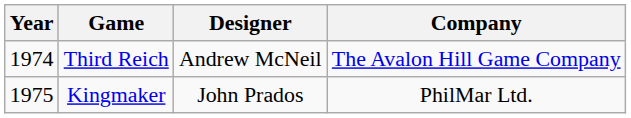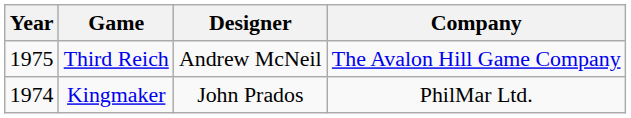Third Reich | Year: 1974 -> 1975
Kingmaker | Year: 1975 -> 1974
